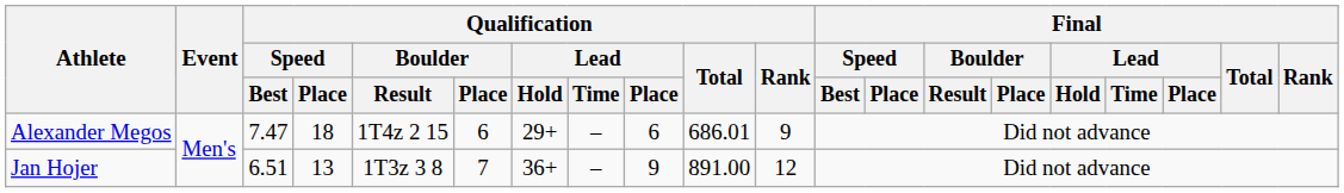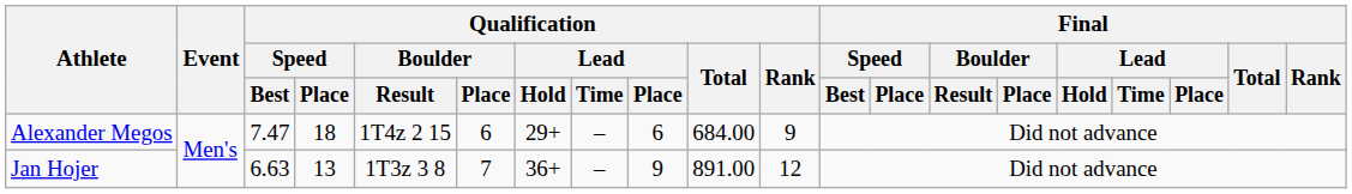Alexander Megos | Qualification / Total: 686.01 -> 684.00
Jan Hojer | Qualification / Speed / Best: 6.51 -> 6.63
